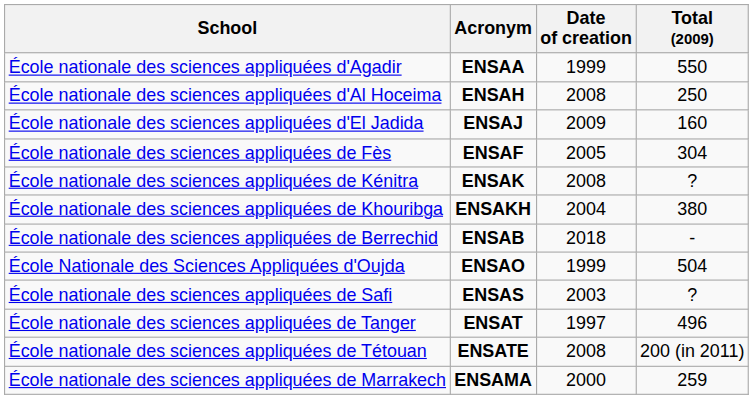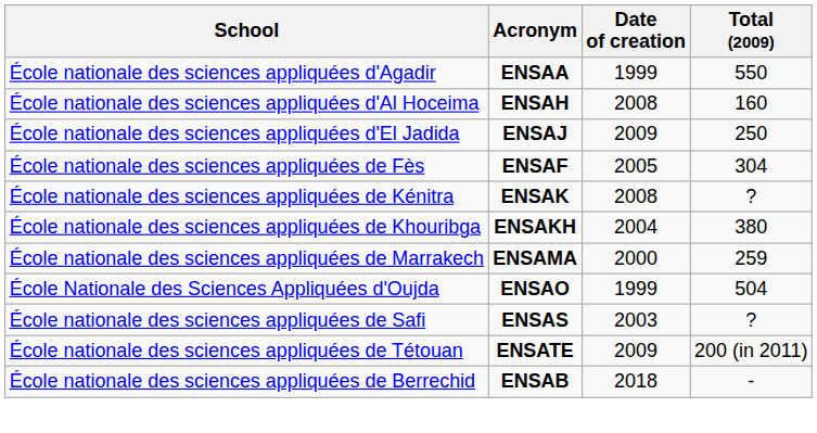École nationale des sciences appliquées d'Al Hoceima | Total (2009): 250 -> 160
École nationale des sciences appliquées d'El Jadida | Total (2009): 160 -> 250
rows swapped: École nationale des sciences appliquées de Marrakech <-> École nationale des sciences appliquées de Berrechid
- row: École nationale des sciences appliquées de Tanger | ENSAT | 1997 | 496
École nationale des sciences appliquées de Tétouan | Date of creation: 2008 -> 2009
